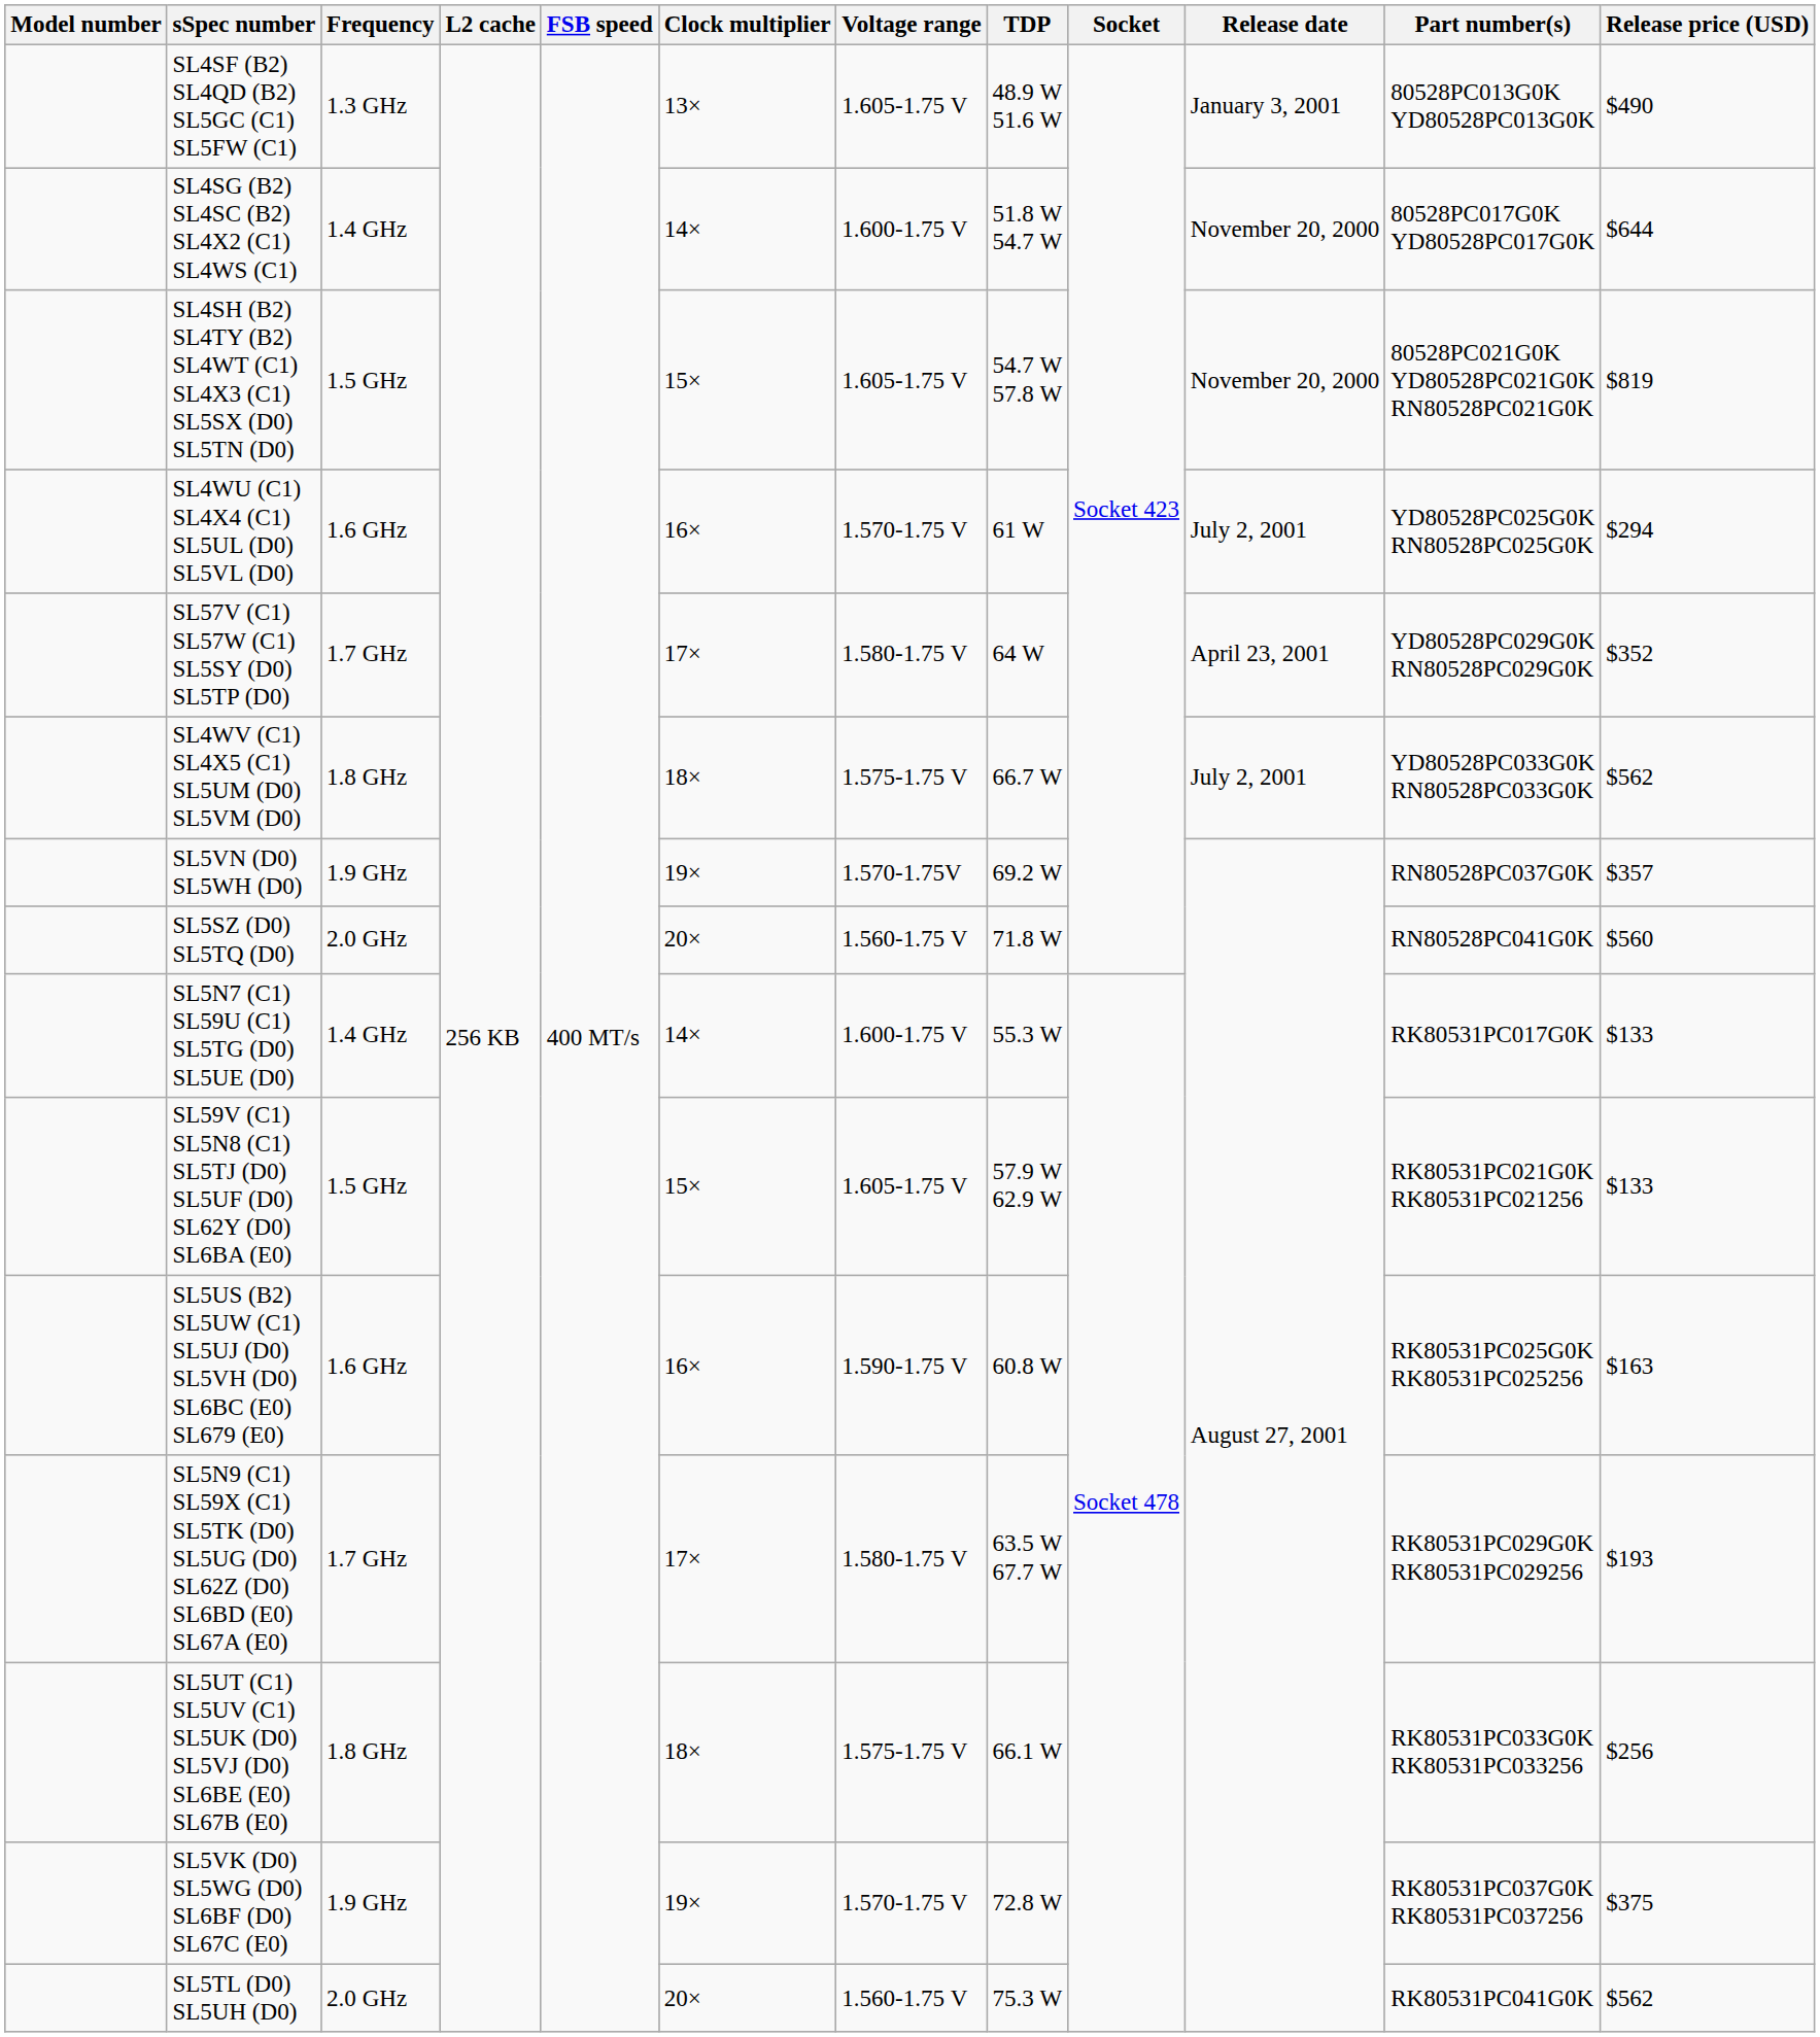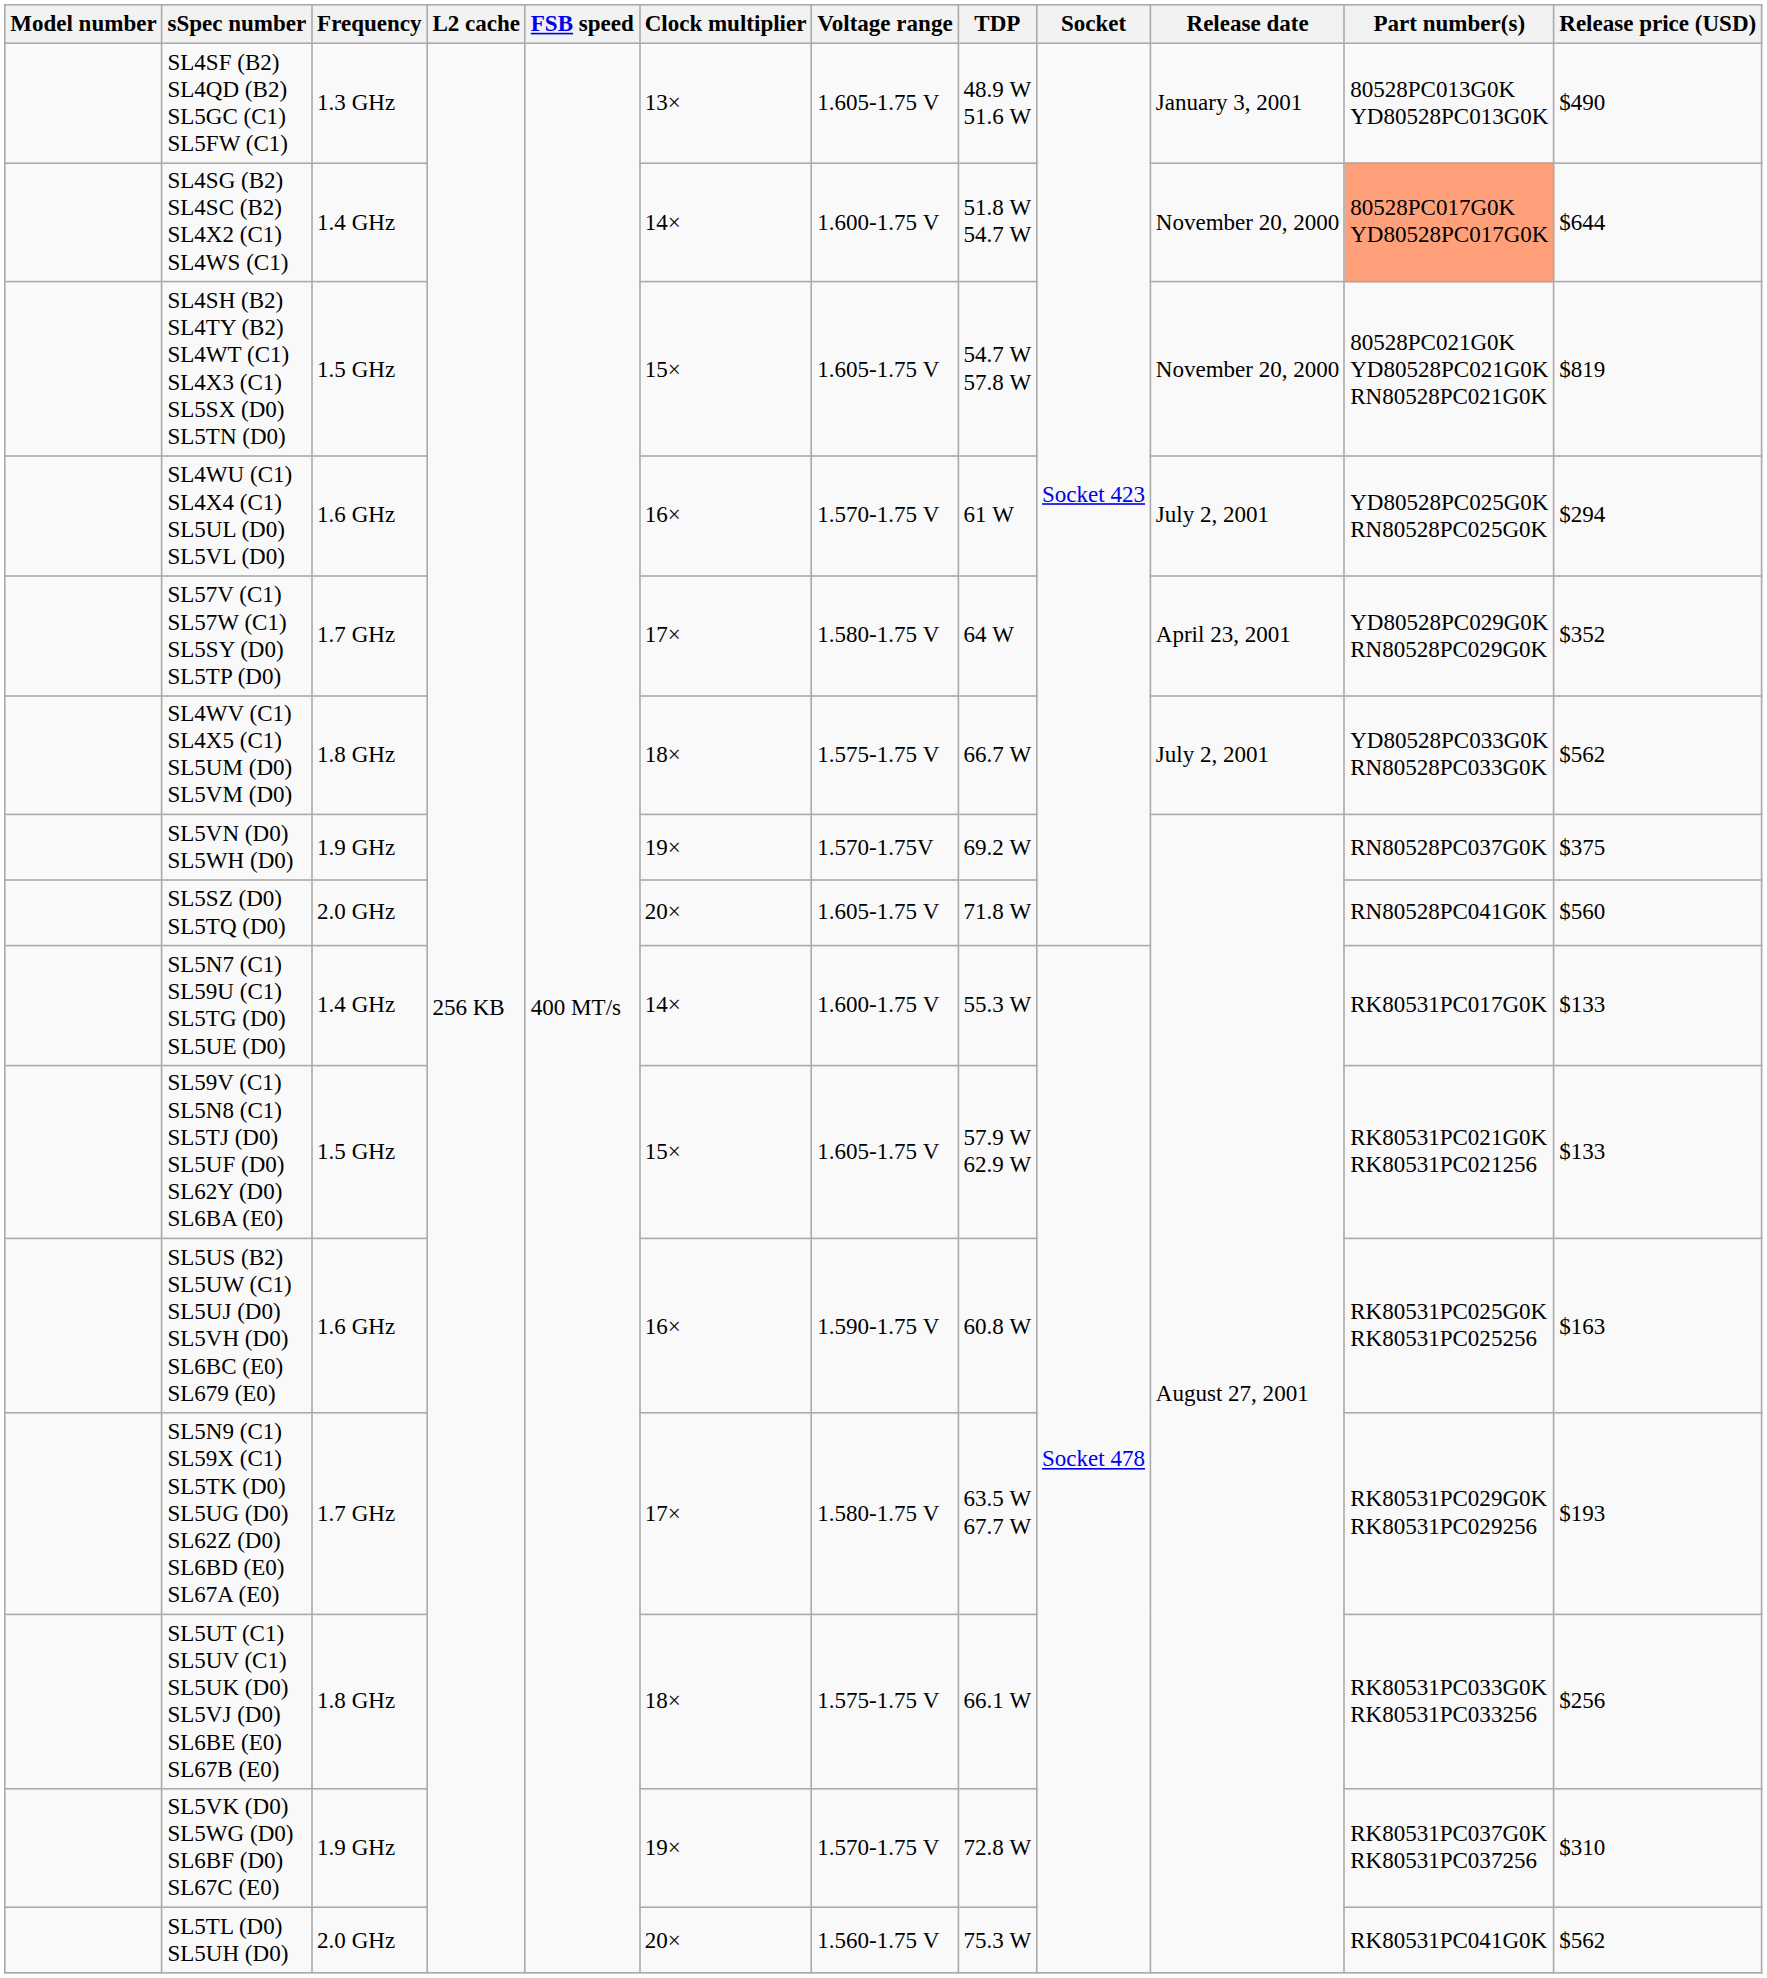SL4SG (B2) SL4SC (B2) SL4X2 (C1) SL4WS (C1) | Part number(s): no background -> lightsalmon background
SL5VN (D0) SL5WH (D0) | Release price (USD): $357 -> $375
SL5SZ (D0) SL5TQ (D0) | Voltage range: 1.560-1.75 V -> 1.605-1.75 V
SL5VK (D0) SL5WG (D0) SL6BF (D0) SL67C (E0) | Release price (USD): $375 -> $310
